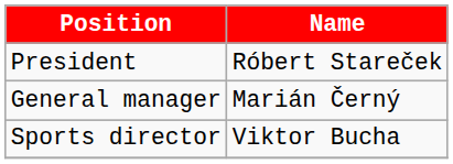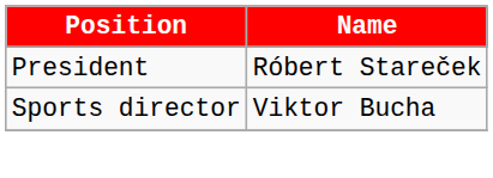- row: General manager | Marián Černý
